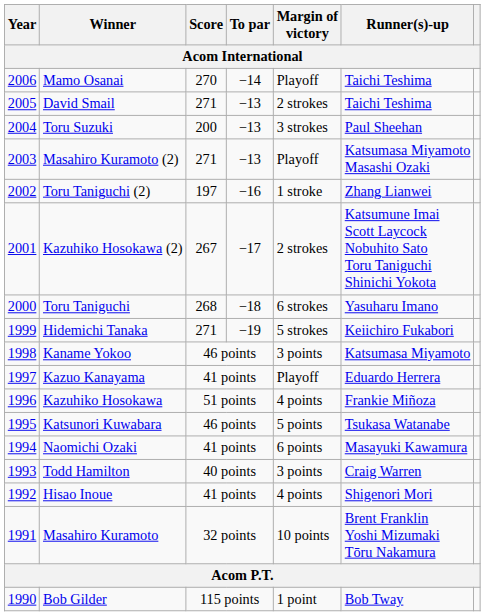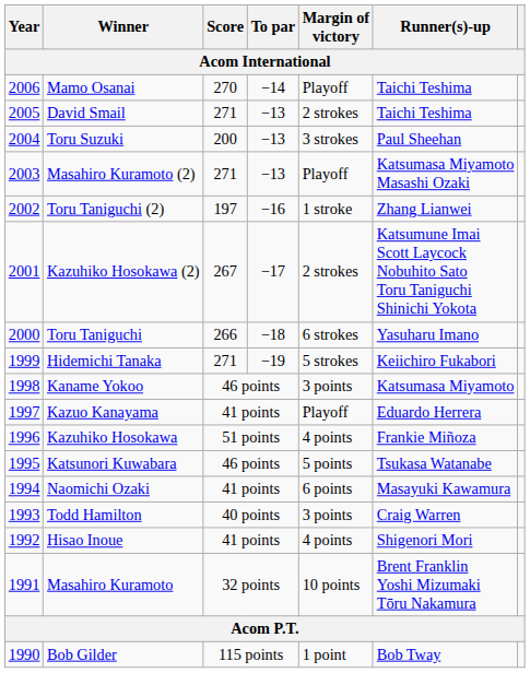Toru Taniguchi | Score: 268 -> 266
